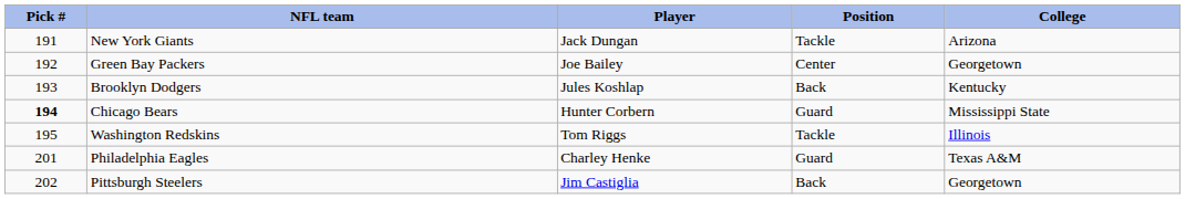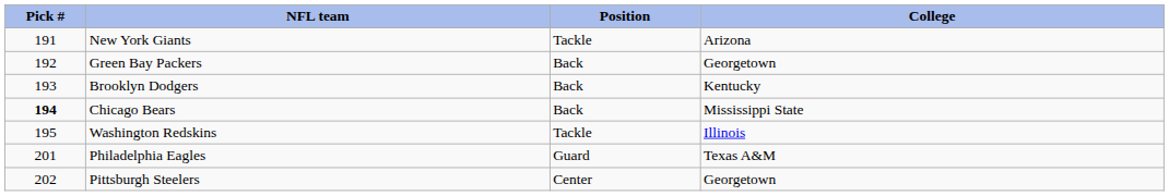- column: Player | Jack Dungan | Joe Bailey | Jules Koshlap | Hunter Corbern | Tom Riggs | Charley Henke | Jim Castiglia
Green Bay Packers | Position: Center -> Back
Chicago Bears | Position: Guard -> Back
Pittsburgh Steelers | Position: Back -> Center
